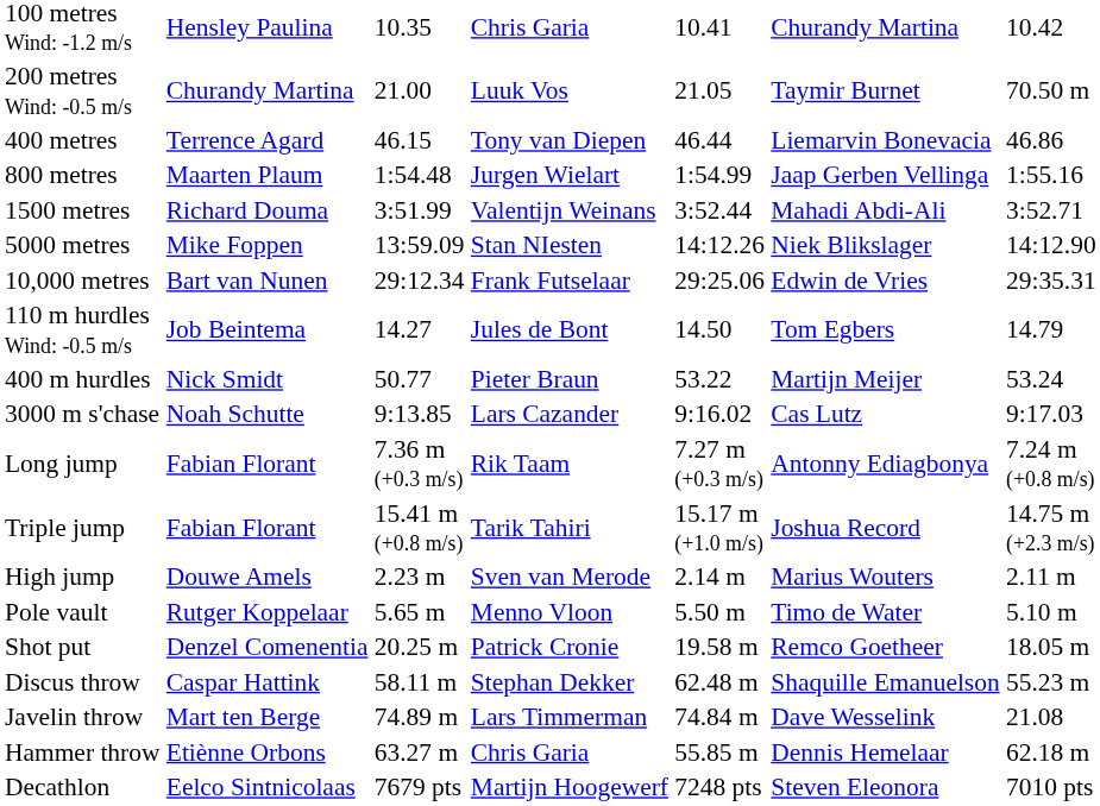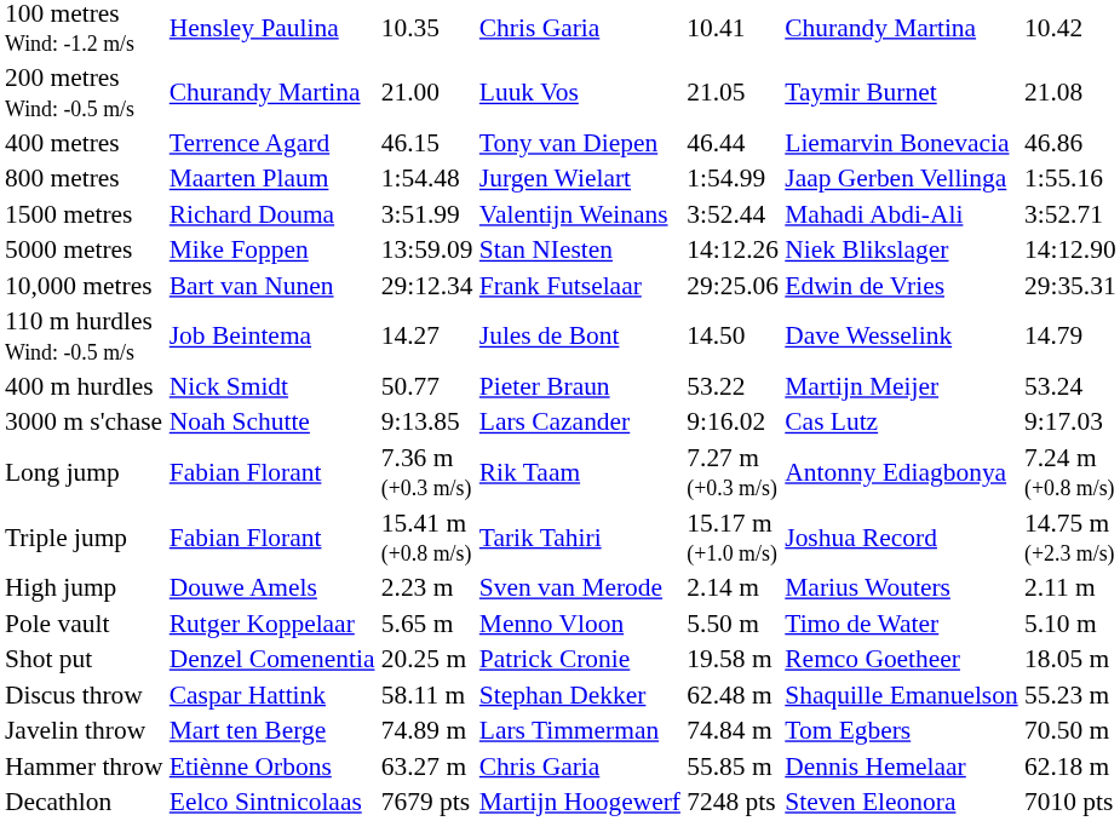200 metres Wind: -0.5 m/s | column 7: 70.50 m -> 21.08
110 m hurdles Wind: -0.5 m/s | column 6: Tom Egbers -> Dave Wesselink
Javelin throw | column 6: Dave Wesselink -> Tom Egbers
Javelin throw | column 7: 21.08 -> 70.50 m
